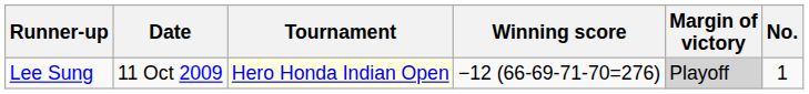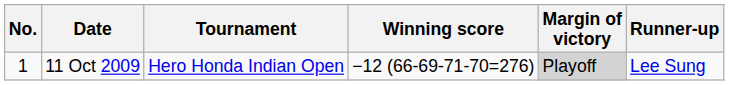columns swapped: No. <-> Runner-up
11 Oct 2009 | Tournament: lightyellow background -> no background
